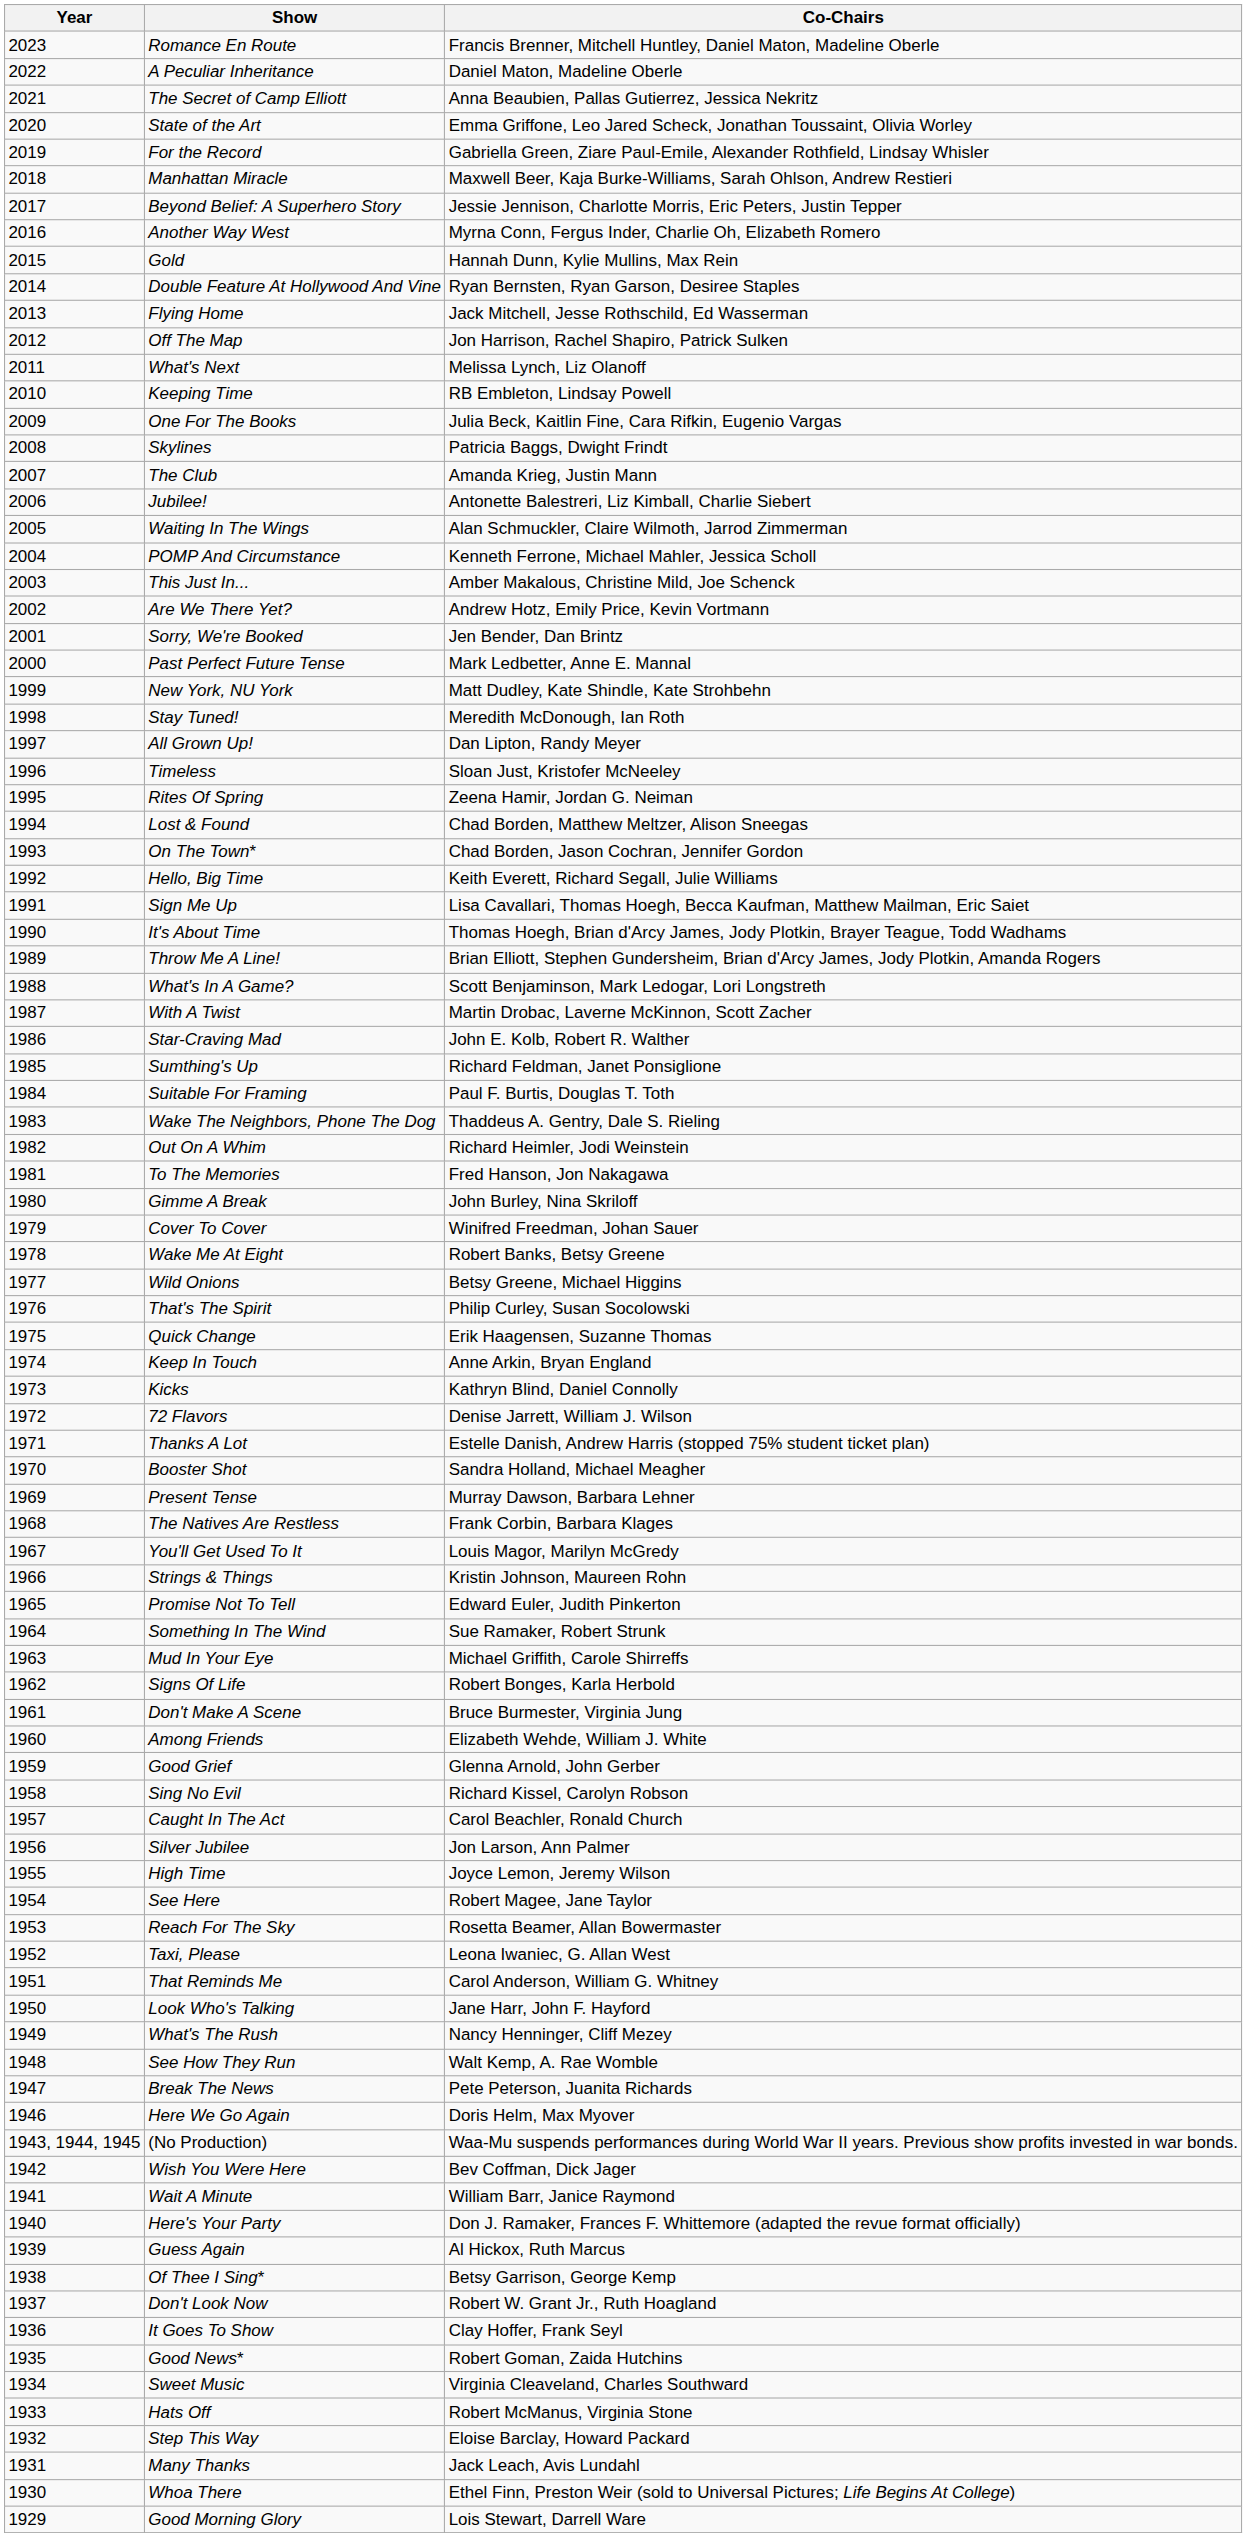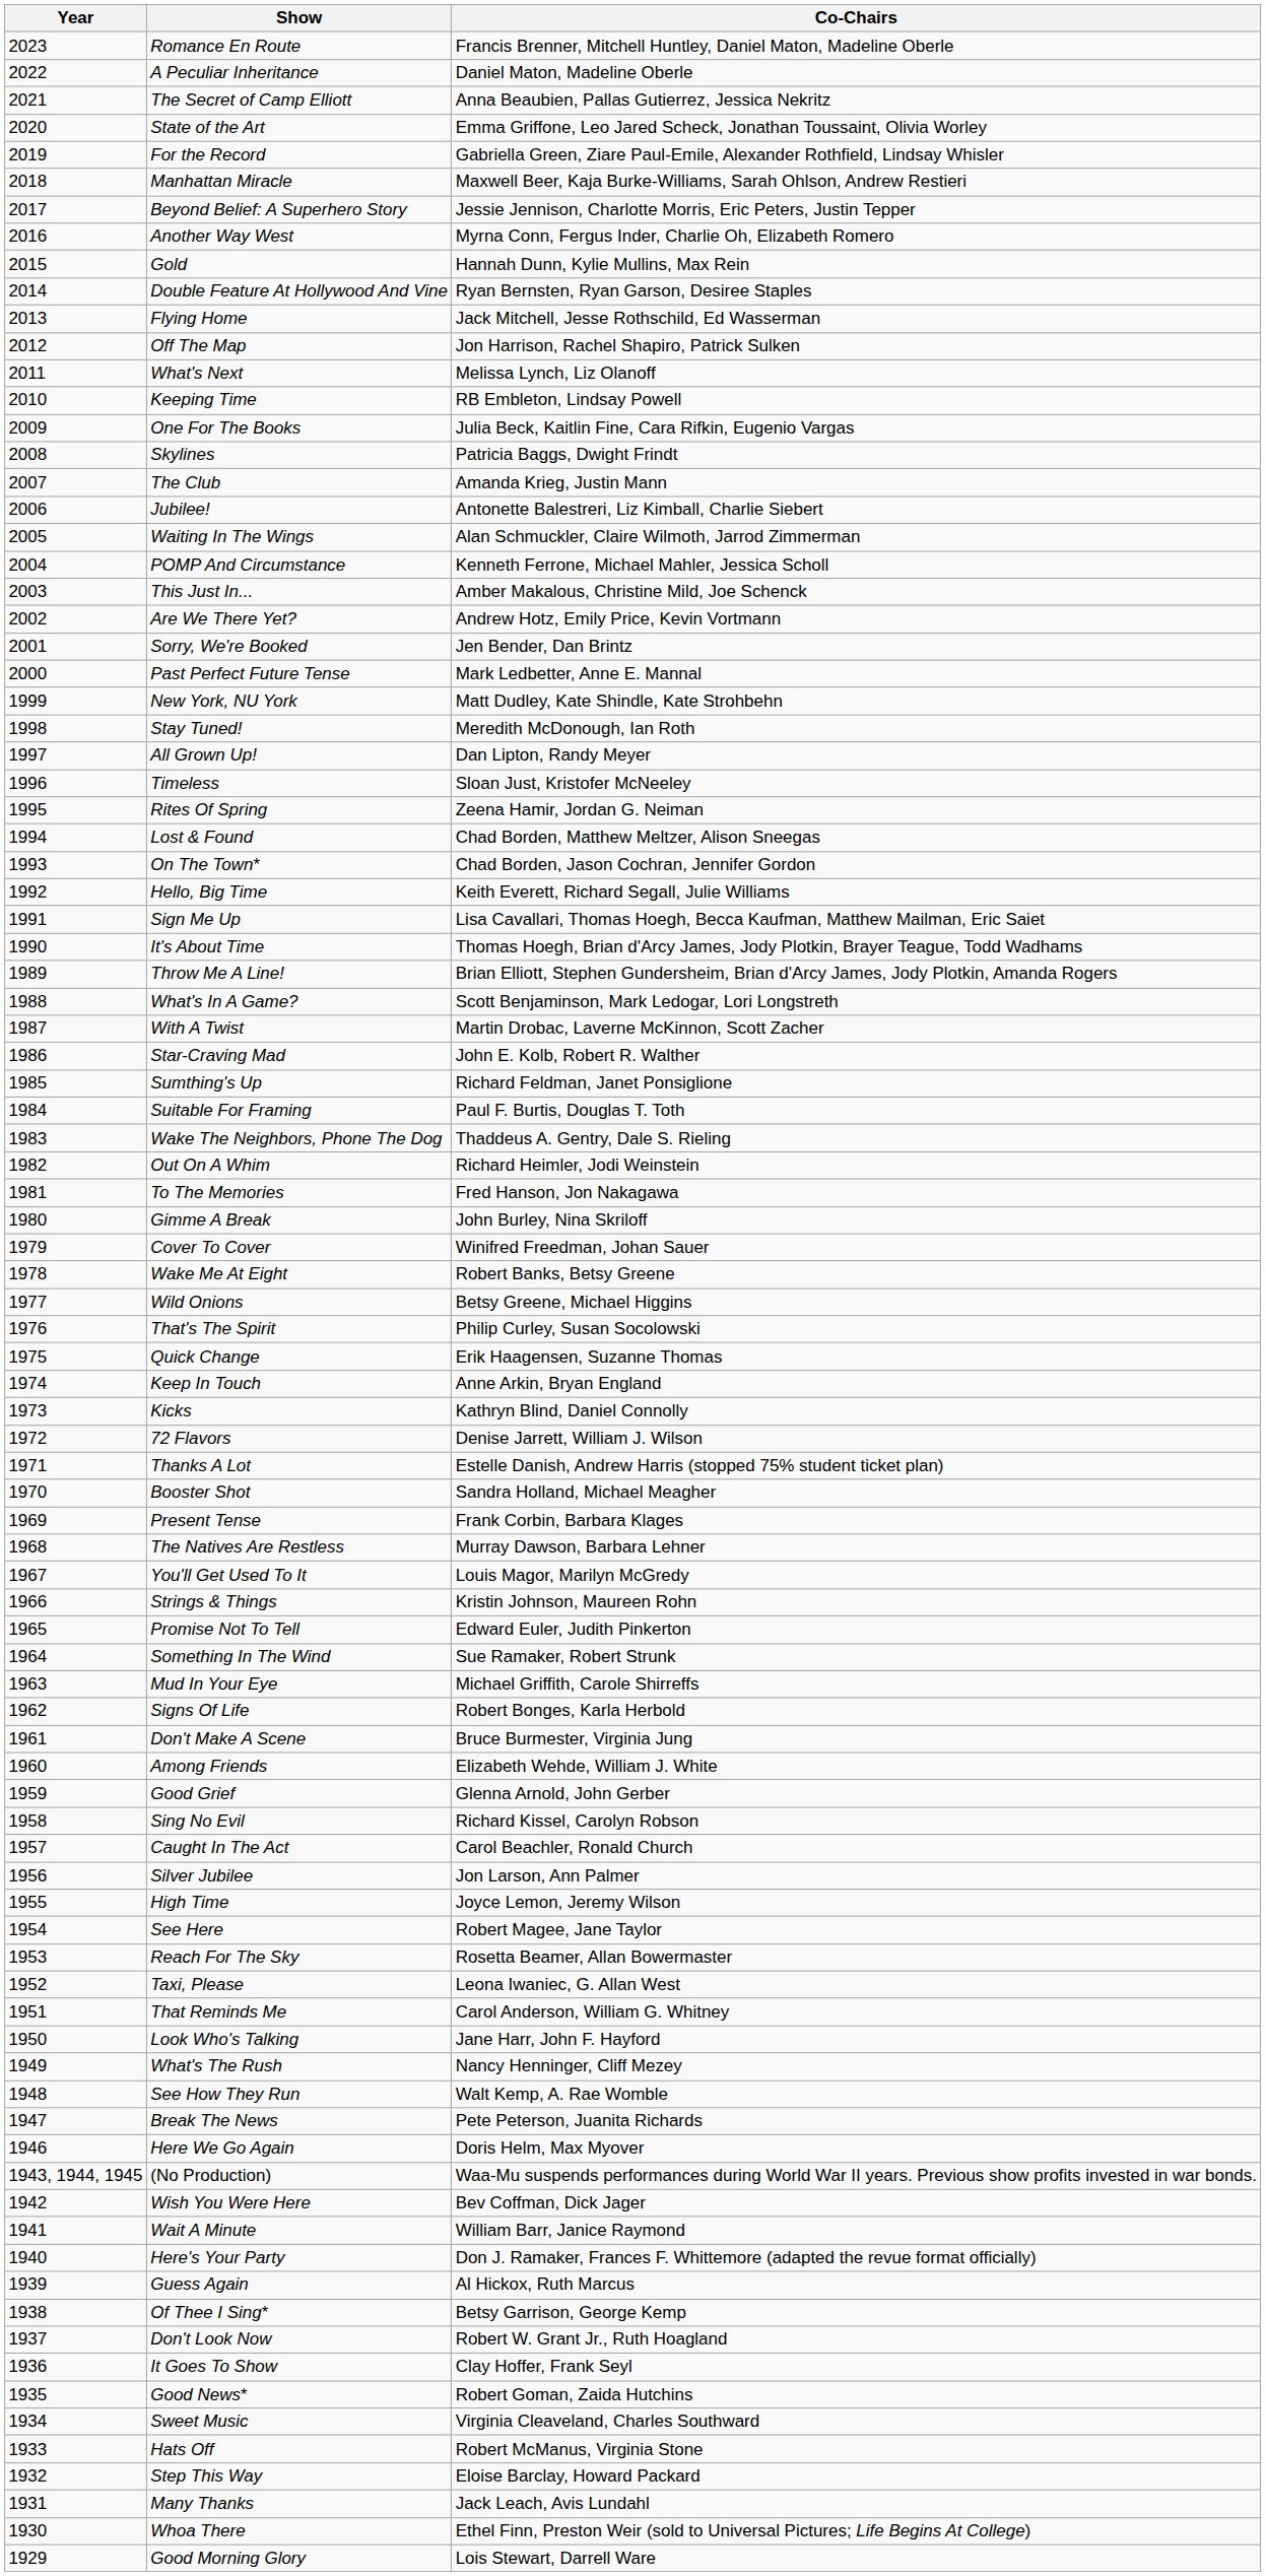Present Tense | Co-Chairs: Murray Dawson, Barbara Lehner -> Frank Corbin, Barbara Klages
The Natives Are Restless | Co-Chairs: Frank Corbin, Barbara Klages -> Murray Dawson, Barbara Lehner
